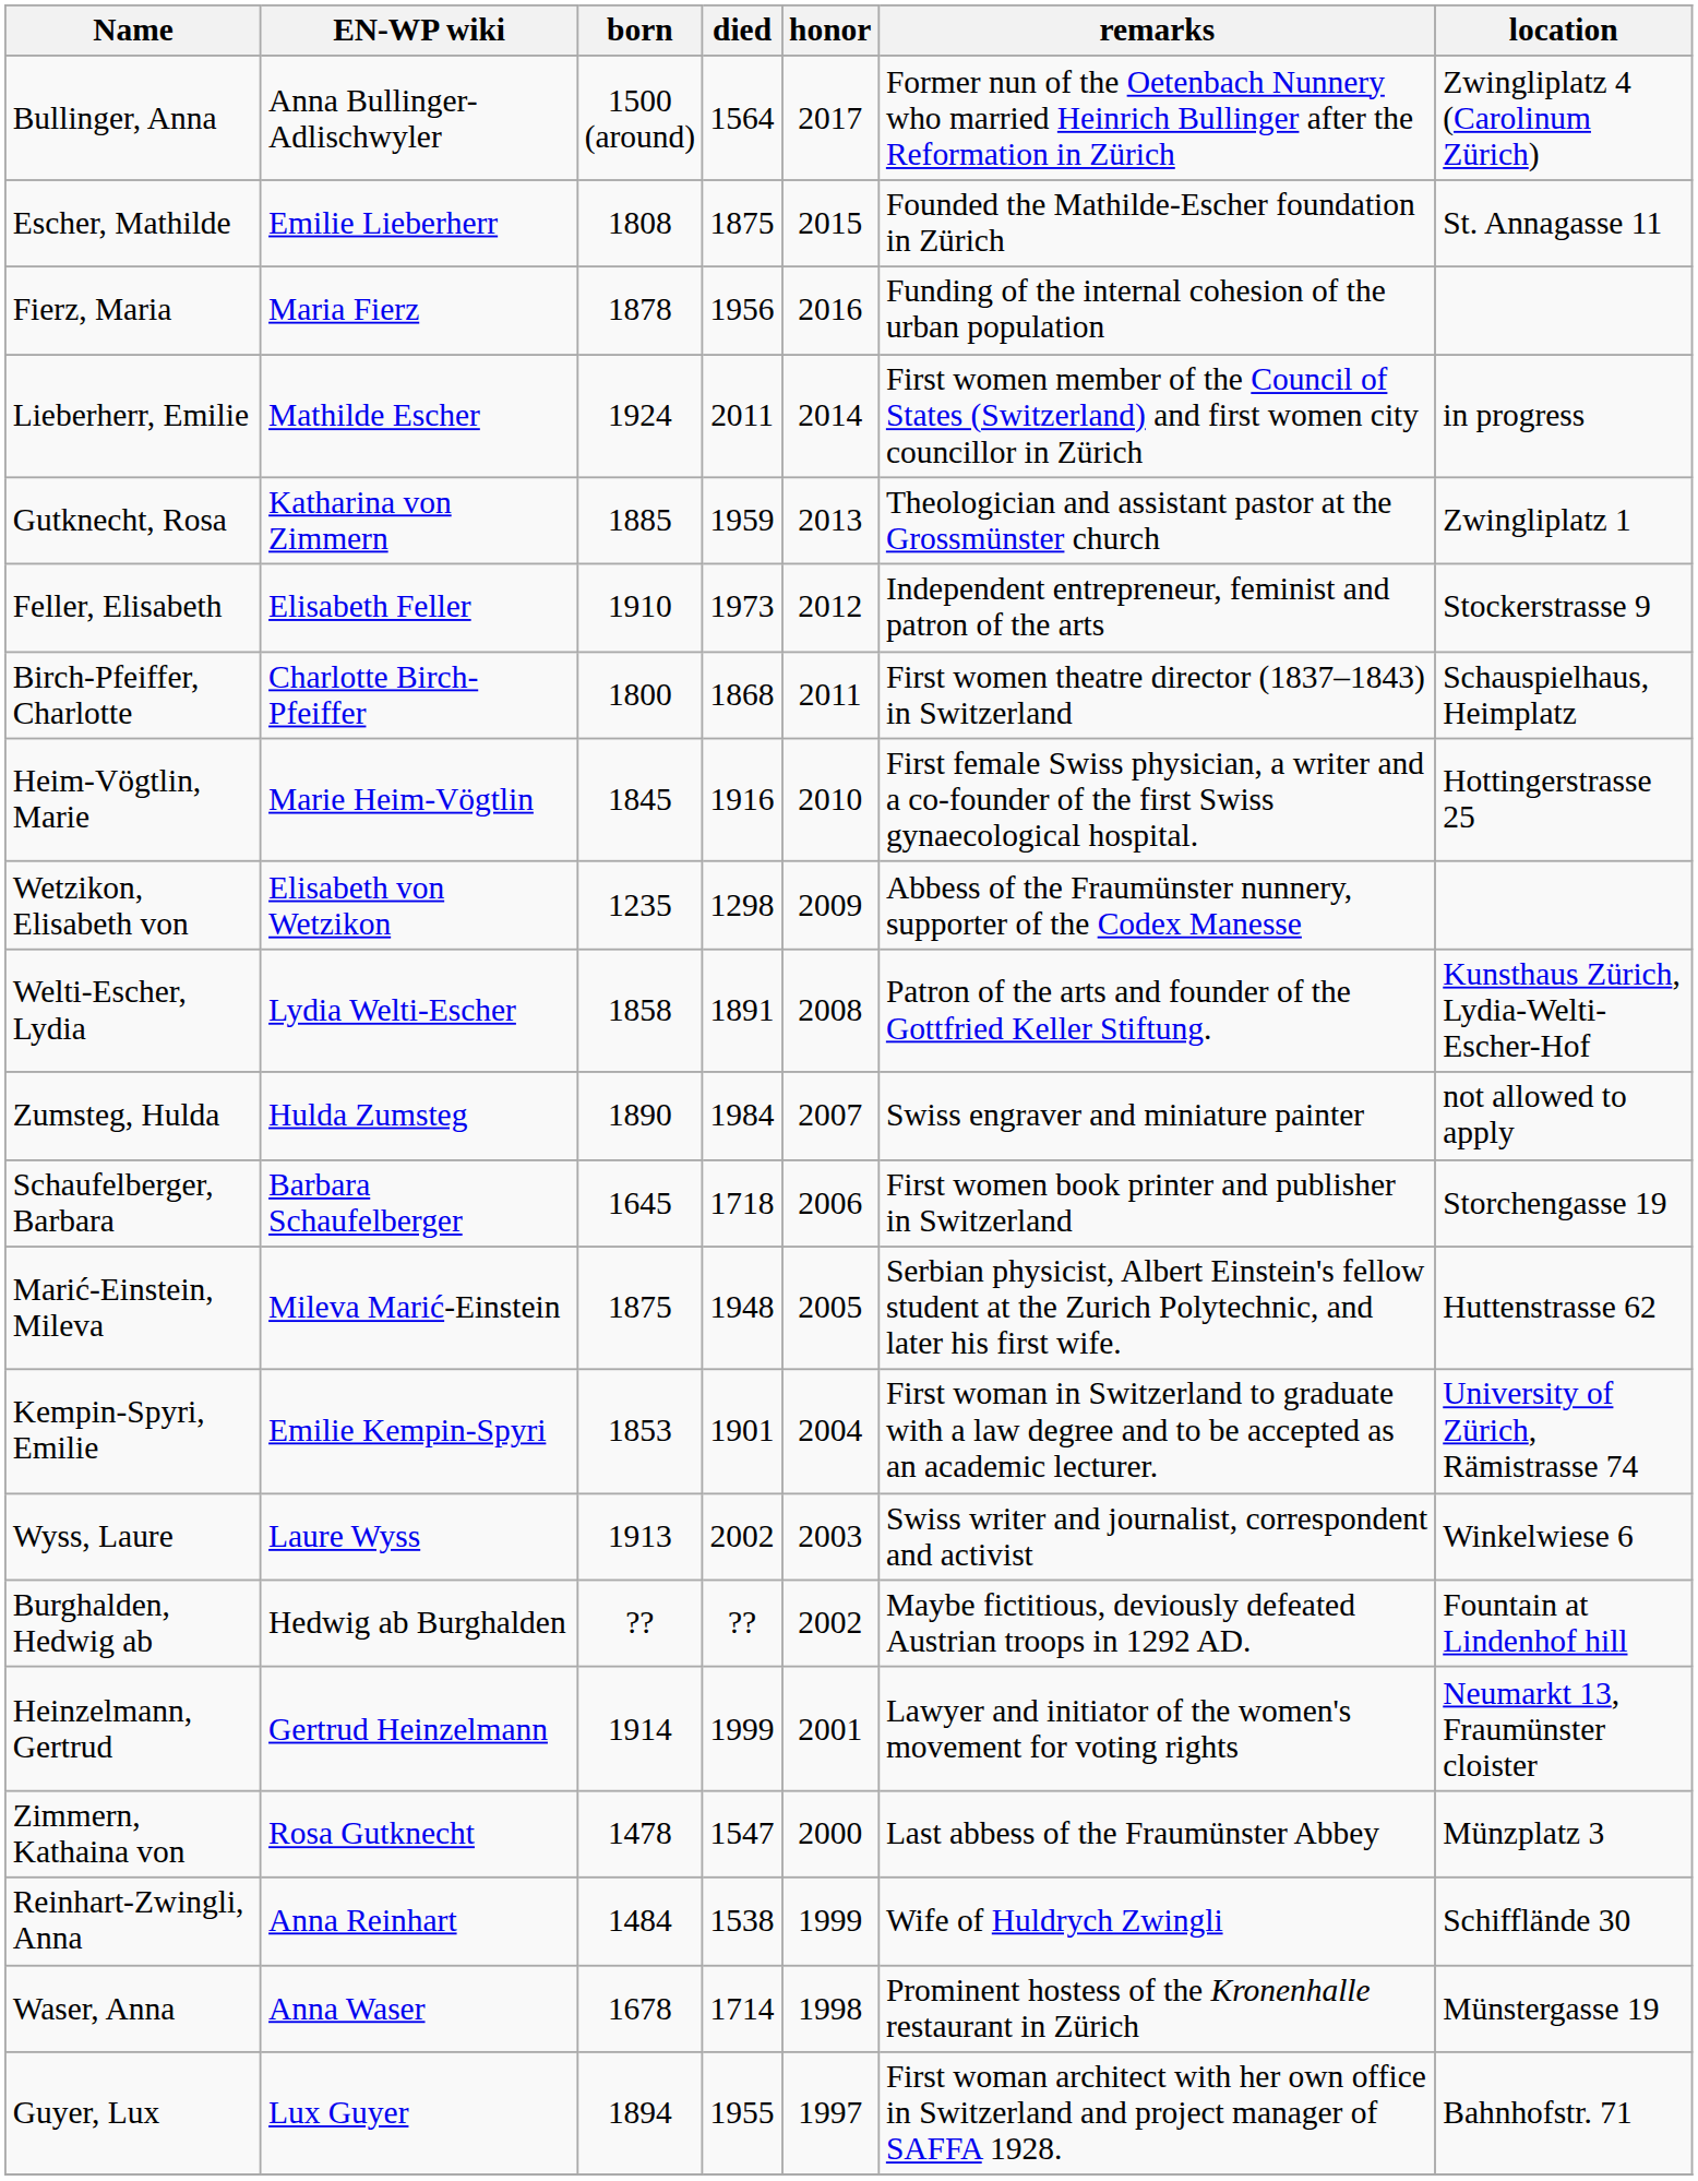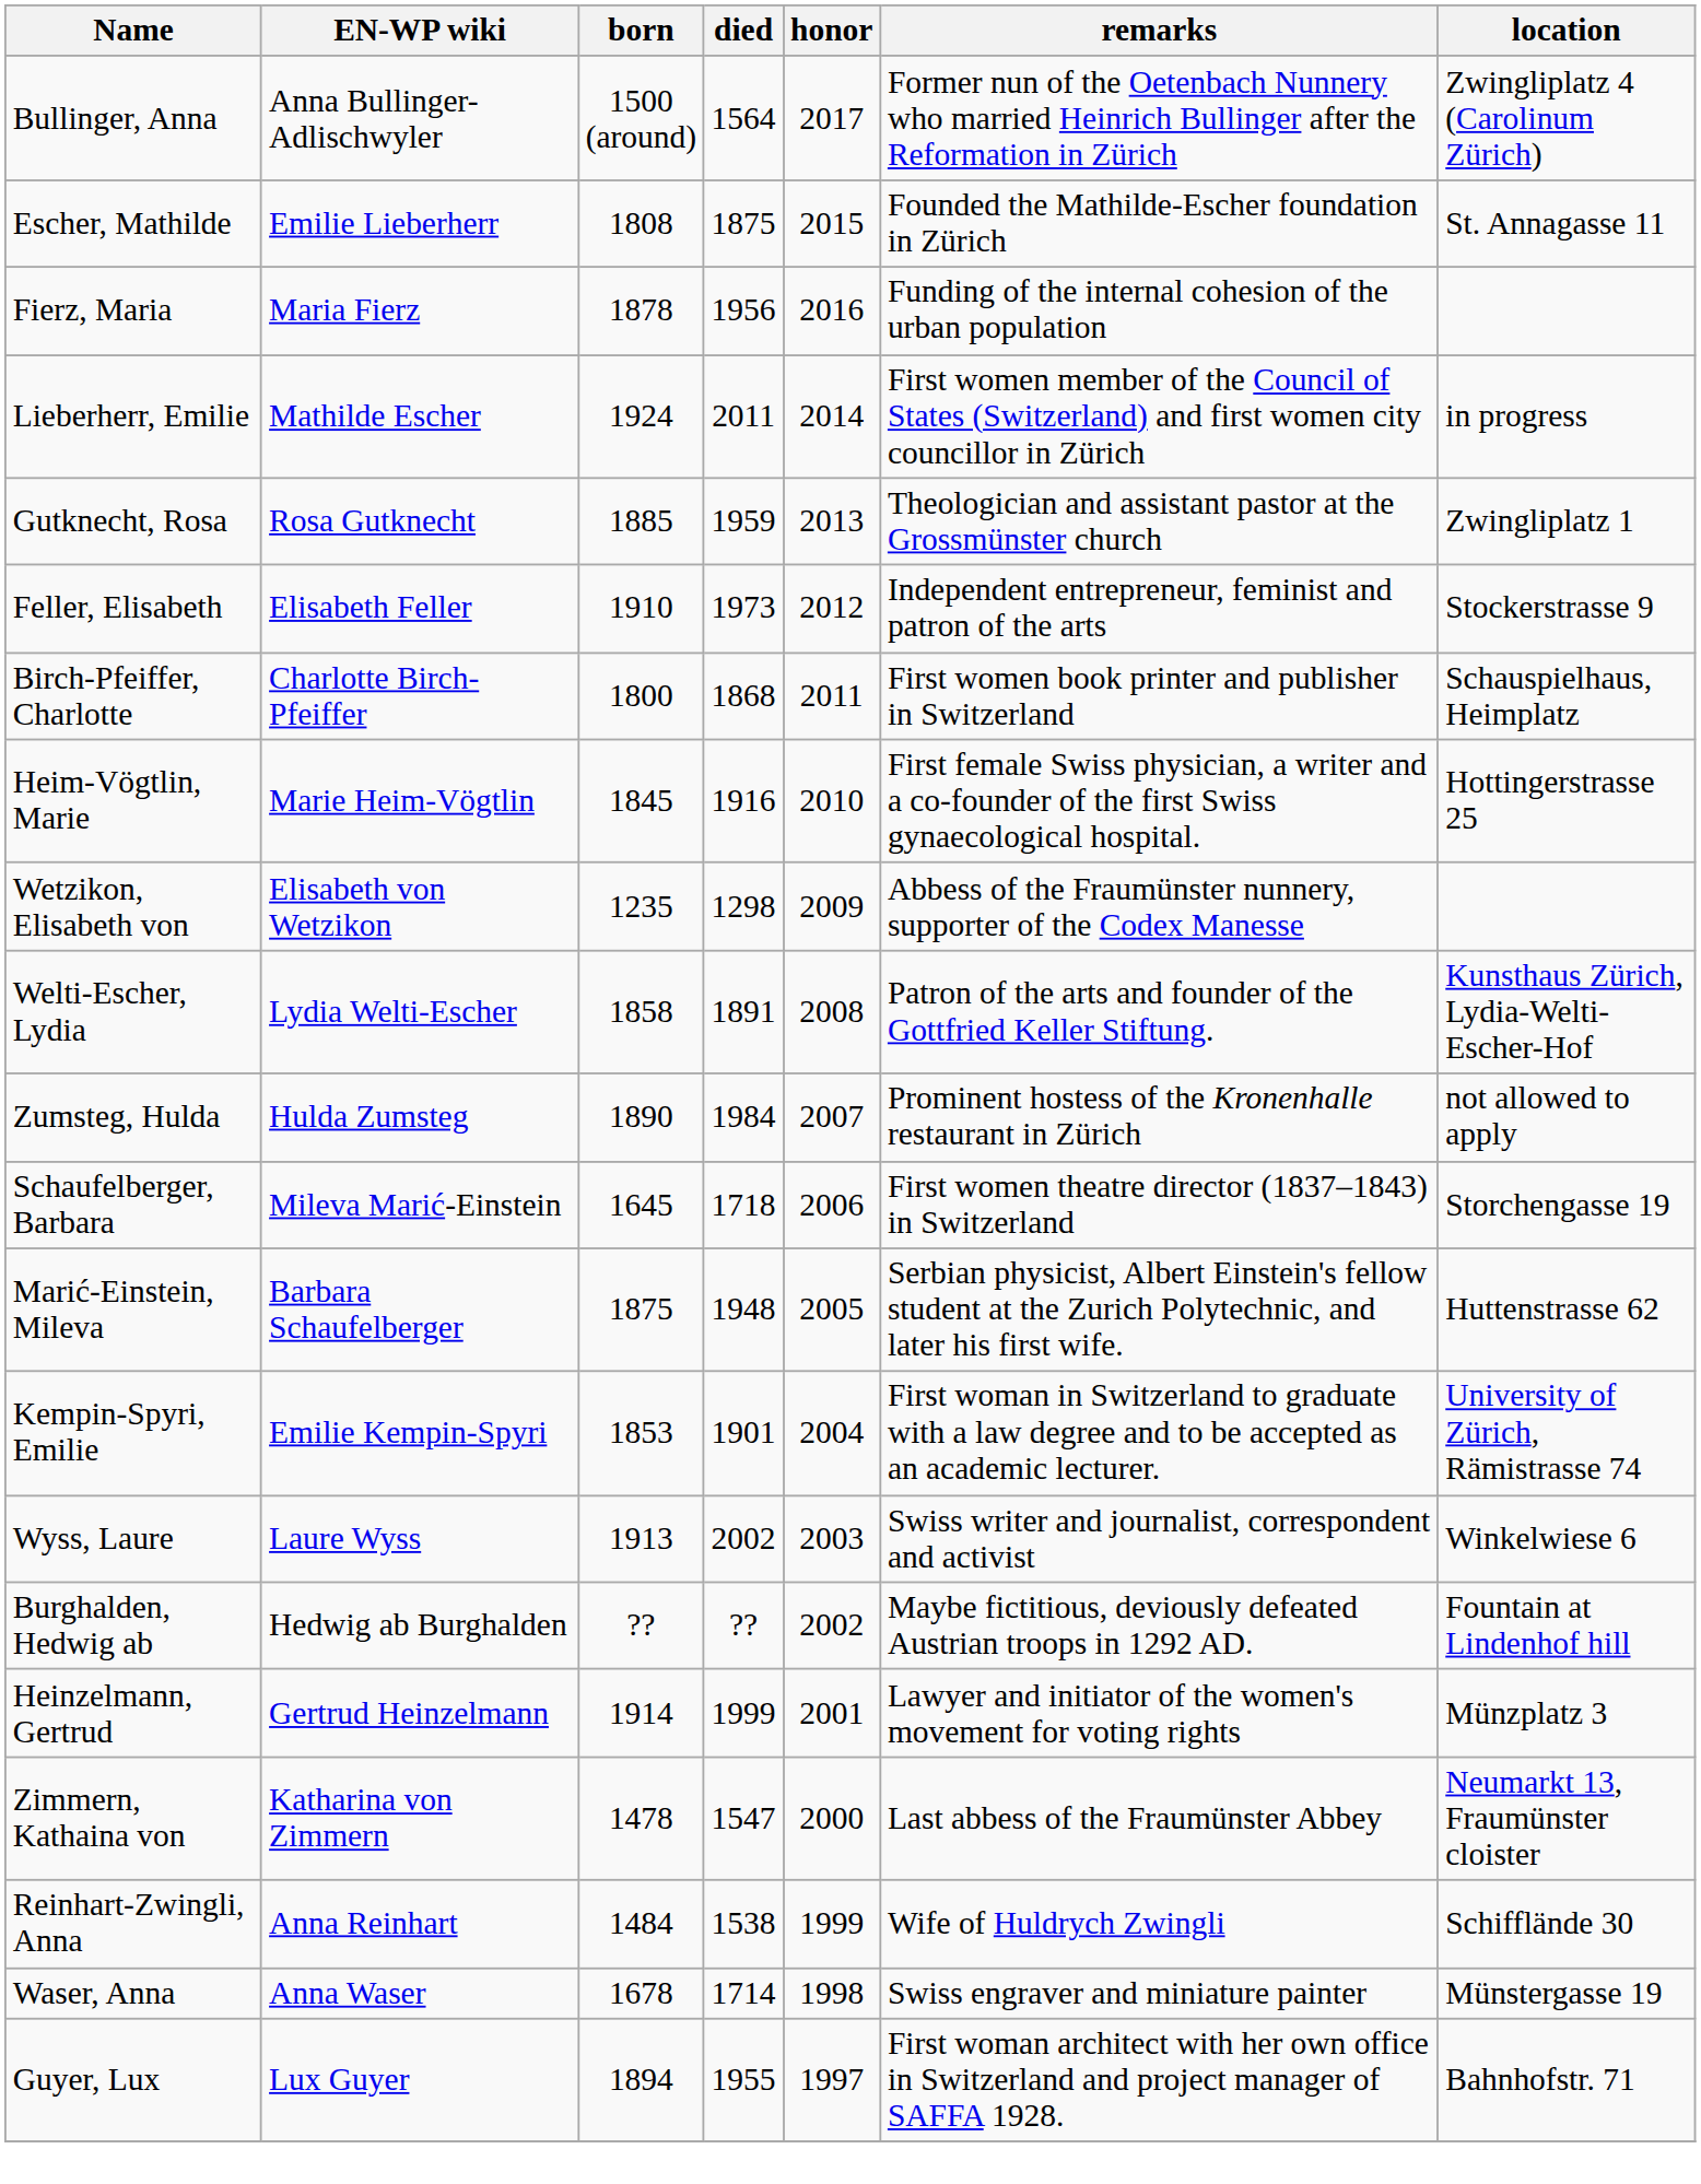Gutknecht, Rosa | EN-WP wiki: Katharina von Zimmern -> Rosa Gutknecht
Birch-Pfeiffer, Charlotte | remarks: First women theatre director (1837–1843) in Switzerland -> First women book printer and publisher in Switzerland
Zumsteg, Hulda | remarks: Swiss engraver and miniature painter -> Prominent hostess of the Kronenhalle restaurant in Zürich
Schaufelberger, Barbara | EN-WP wiki: Barbara Schaufelberger -> Mileva Marić-Einstein
Schaufelberger, Barbara | remarks: First women book printer and publisher in Switzerland -> First women theatre director (1837–1843) in Switzerland
Marić-Einstein, Mileva | EN-WP wiki: Mileva Marić-Einstein -> Barbara Schaufelberger
Heinzelmann, Gertrud | location: Neumarkt 13, Fraumünster cloister -> Münzplatz 3
Zimmern, Kathaina von | EN-WP wiki: Rosa Gutknecht -> Katharina von Zimmern
Zimmern, Kathaina von | location: Münzplatz 3 -> Neumarkt 13, Fraumünster cloister
Waser, Anna | remarks: Prominent hostess of the Kronenhalle restaurant in Zürich -> Swiss engraver and miniature painter
